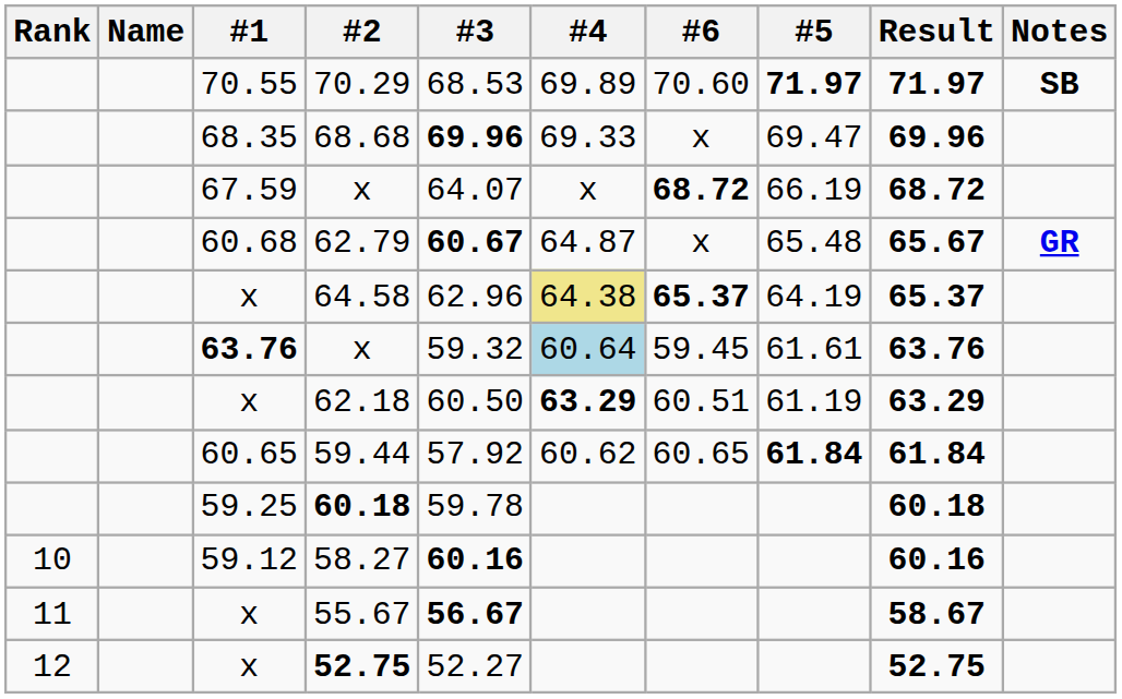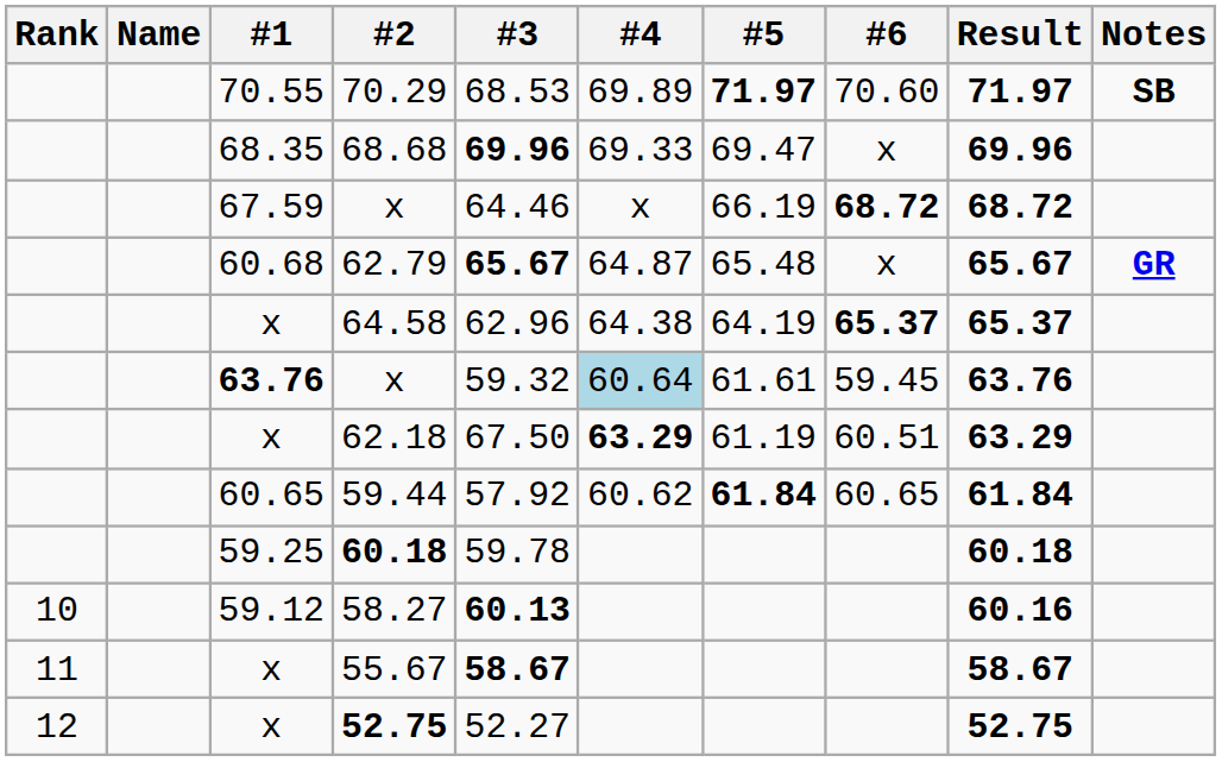columns swapped: #5 <-> #6
67.59 / x | #3: 64.07 -> 64.46
62.79 | #3: 60.67 -> 65.67
64.58 | #4: khaki background -> no background
62.18 | #3: 60.50 -> 67.50
58.27 | #3: 60.16 -> 60.13
55.67 | #3: 56.67 -> 58.67
